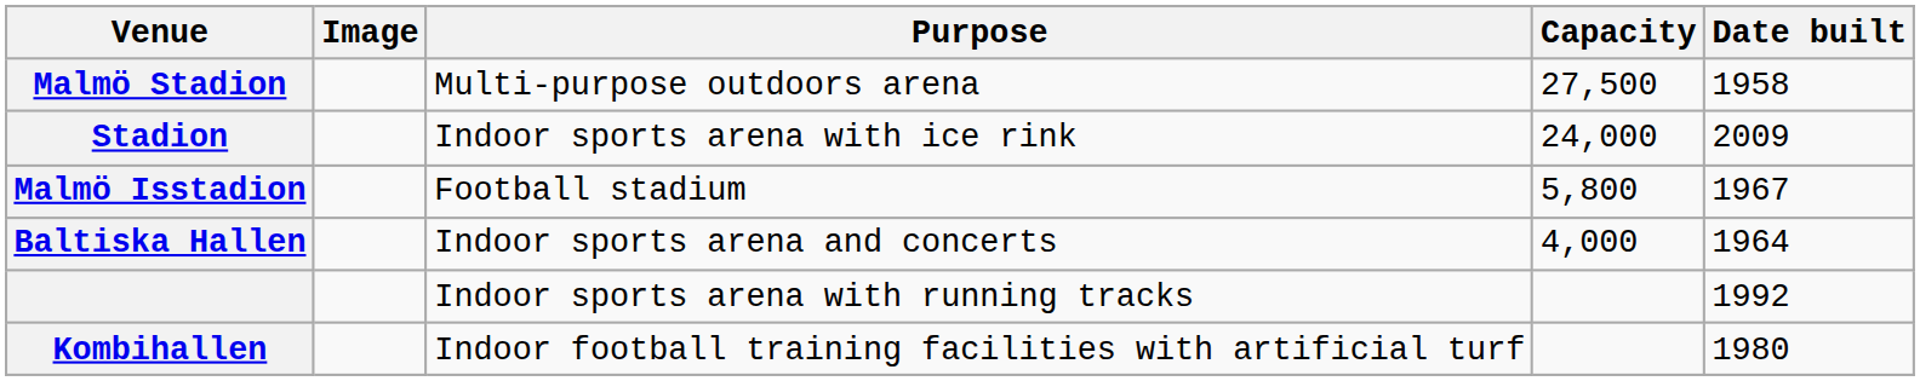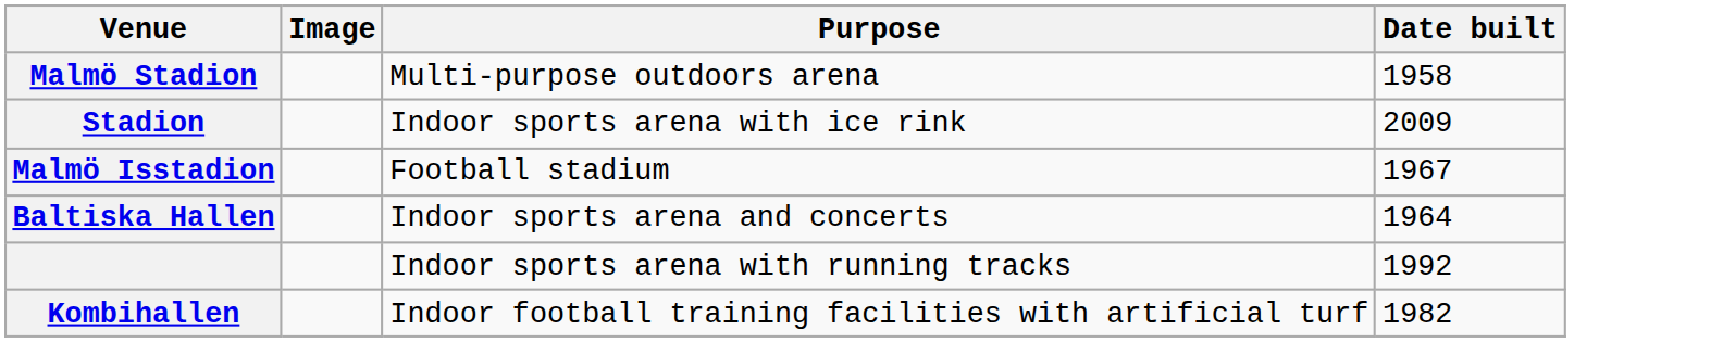- column: Capacity | 27,500 | 24,000 | 5,800 | 4,000
Kombihallen | Date built: 1980 -> 1982
